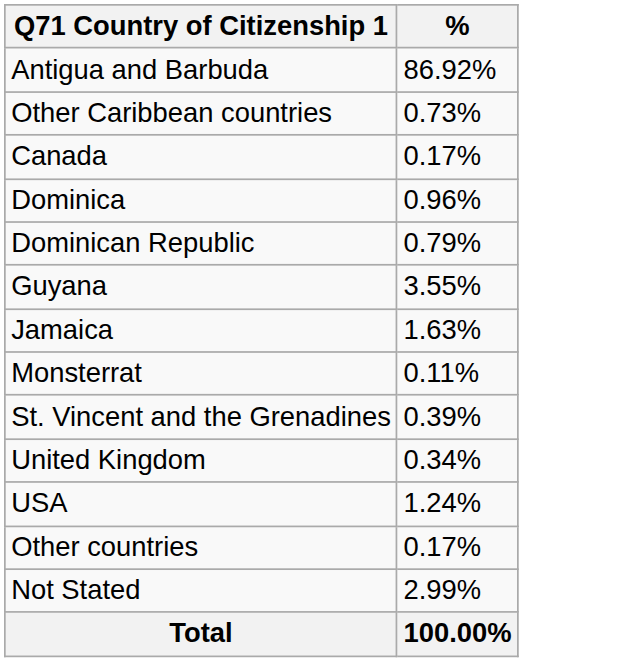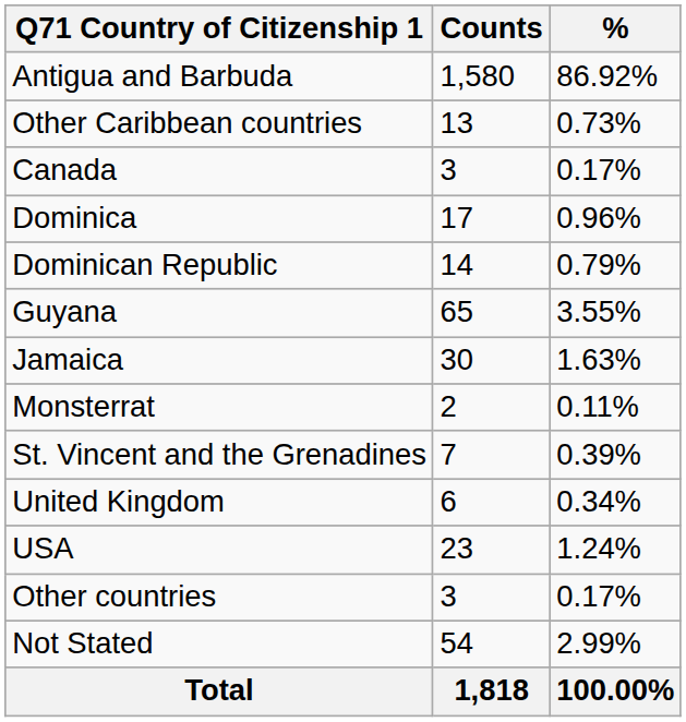+ column: Counts | 1,580 | 13 | 3 | 17 | 14 | 65 | 30 | 2 | 7 | 6 | 23 | 3 | 54 | 1,818
